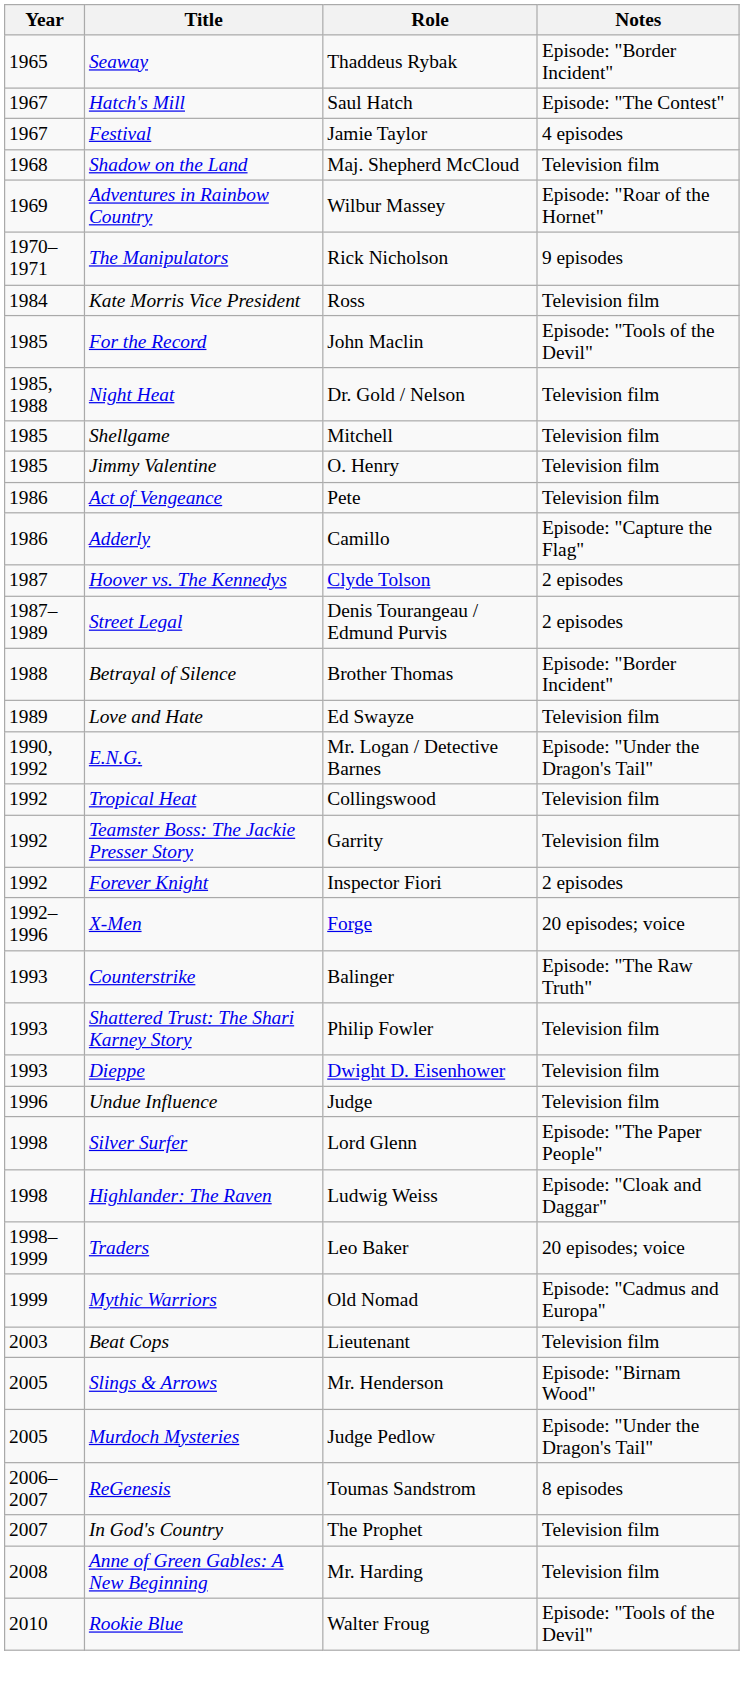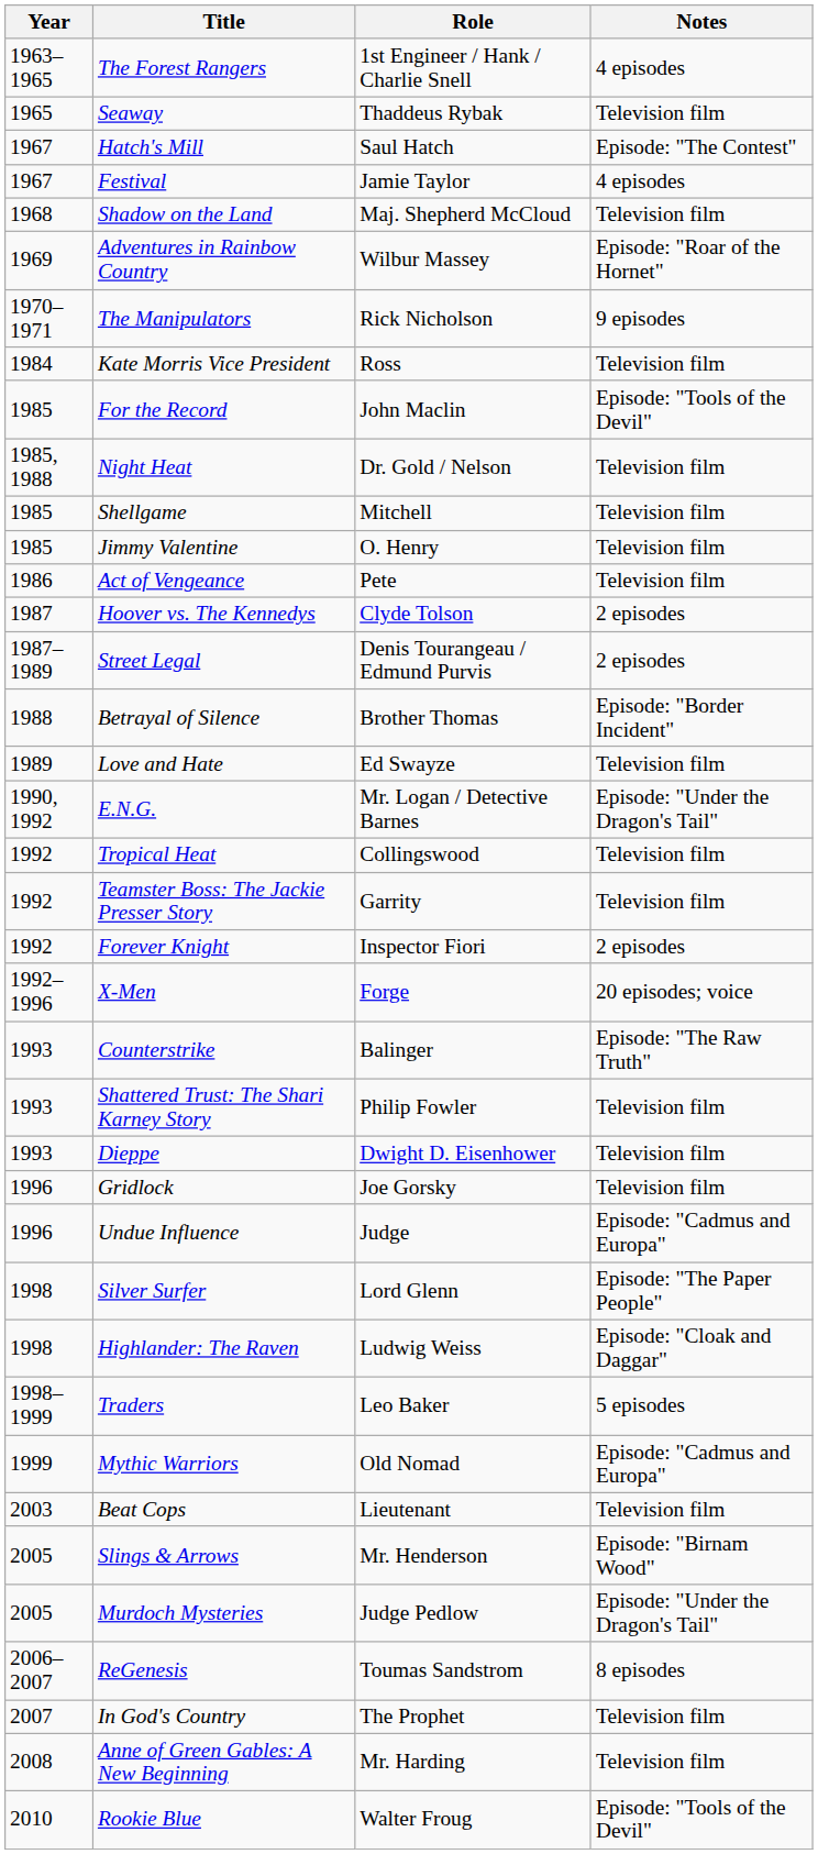+ row: 1963–1965 | The Forest Rangers | 1st Engineer / Hank / Charlie Snell | 4 episodes
Seaway | Notes: Episode: "Border Incident" -> Television film
- row: 1986 | Adderly | Camillo | Episode: "Capture the Flag"
+ row: 1996 | Gridlock | Joe Gorsky | Television film
Undue Influence | Notes: Television film -> Episode: "Cadmus and Europa"
Traders | Notes: 20 episodes; voice -> 5 episodes
